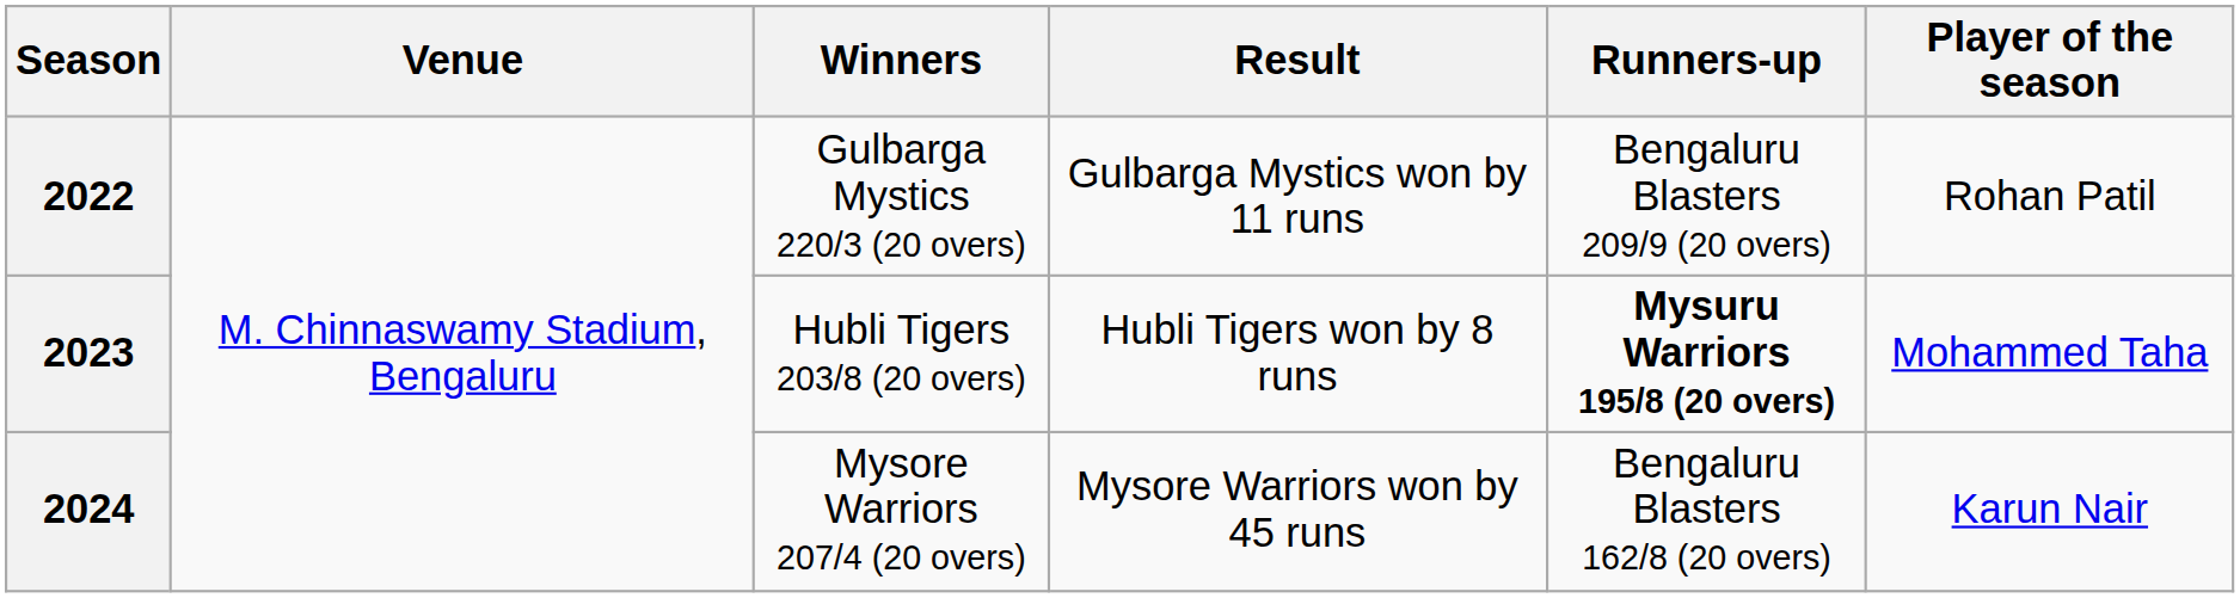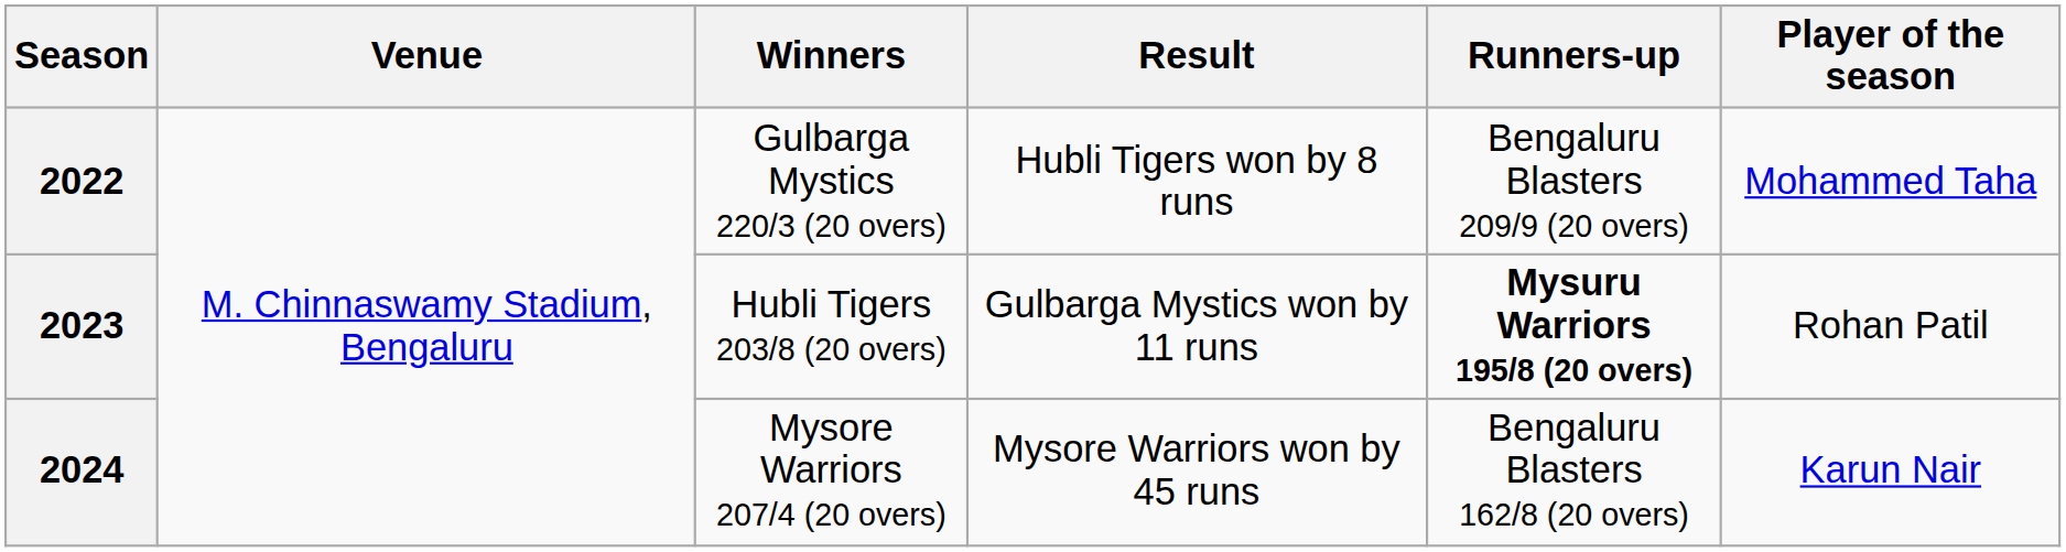2022 | Result: Gulbarga Mystics won by 11 runs -> Hubli Tigers won by 8 runs
2022 | Player of the season: Rohan Patil -> Mohammed Taha
2023 | Result: Hubli Tigers won by 8 runs -> Gulbarga Mystics won by 11 runs
2023 | Player of the season: Mohammed Taha -> Rohan Patil
